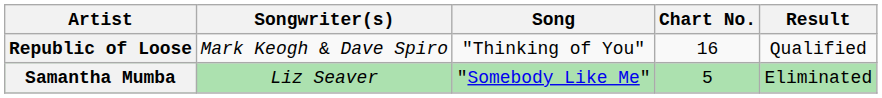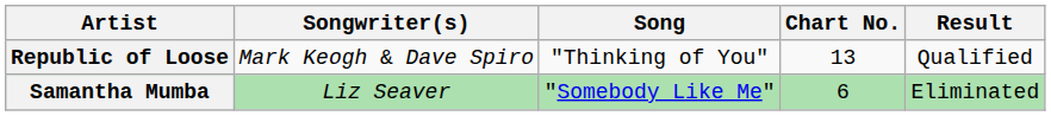Republic of Loose | Chart No.: 16 -> 13
Samantha Mumba | Chart No.: 5 -> 6
